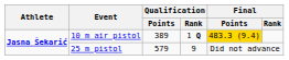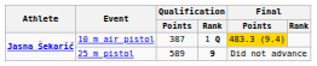10 m air pistol | Qualification / Points: 389 -> 387
25 m pistol | Qualification / Points: 579 -> 589
25 m pistol | Qualification / Rank: normal -> bold
